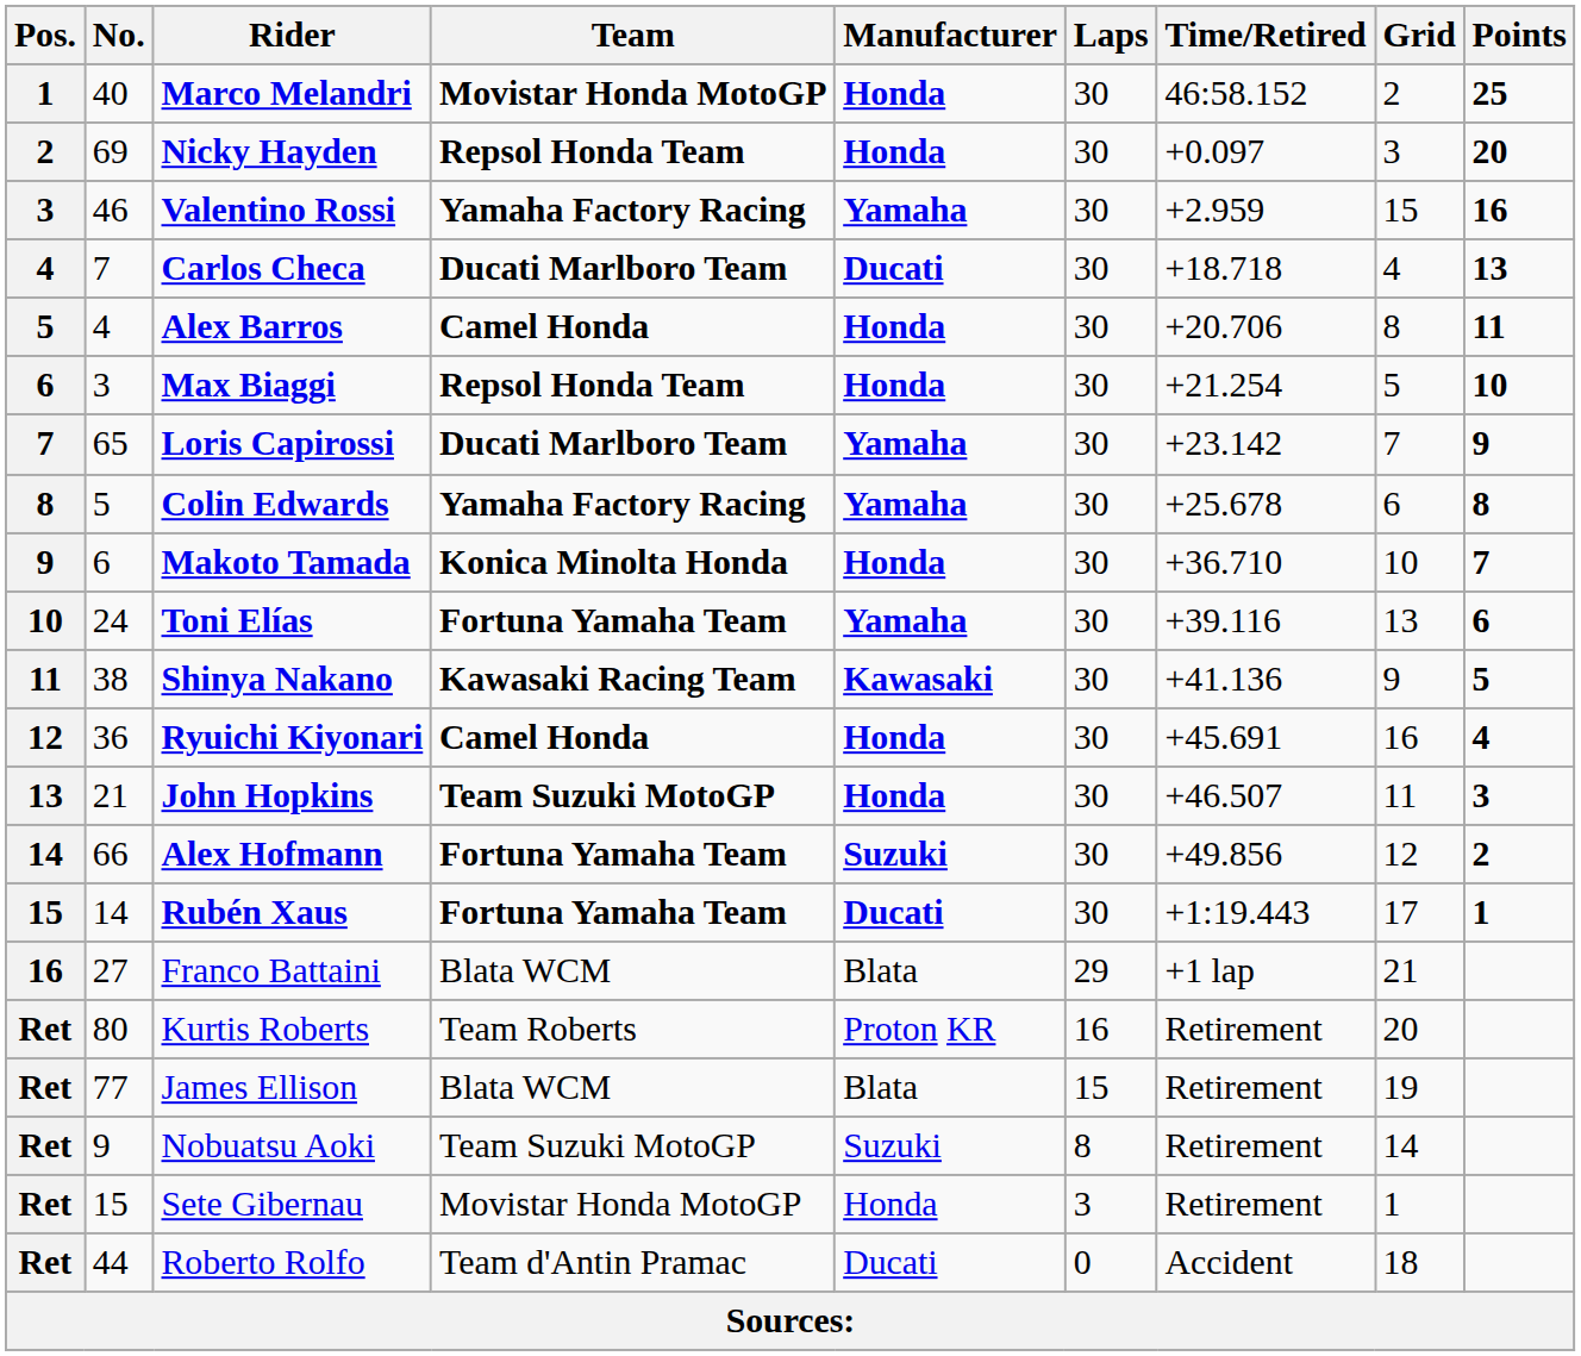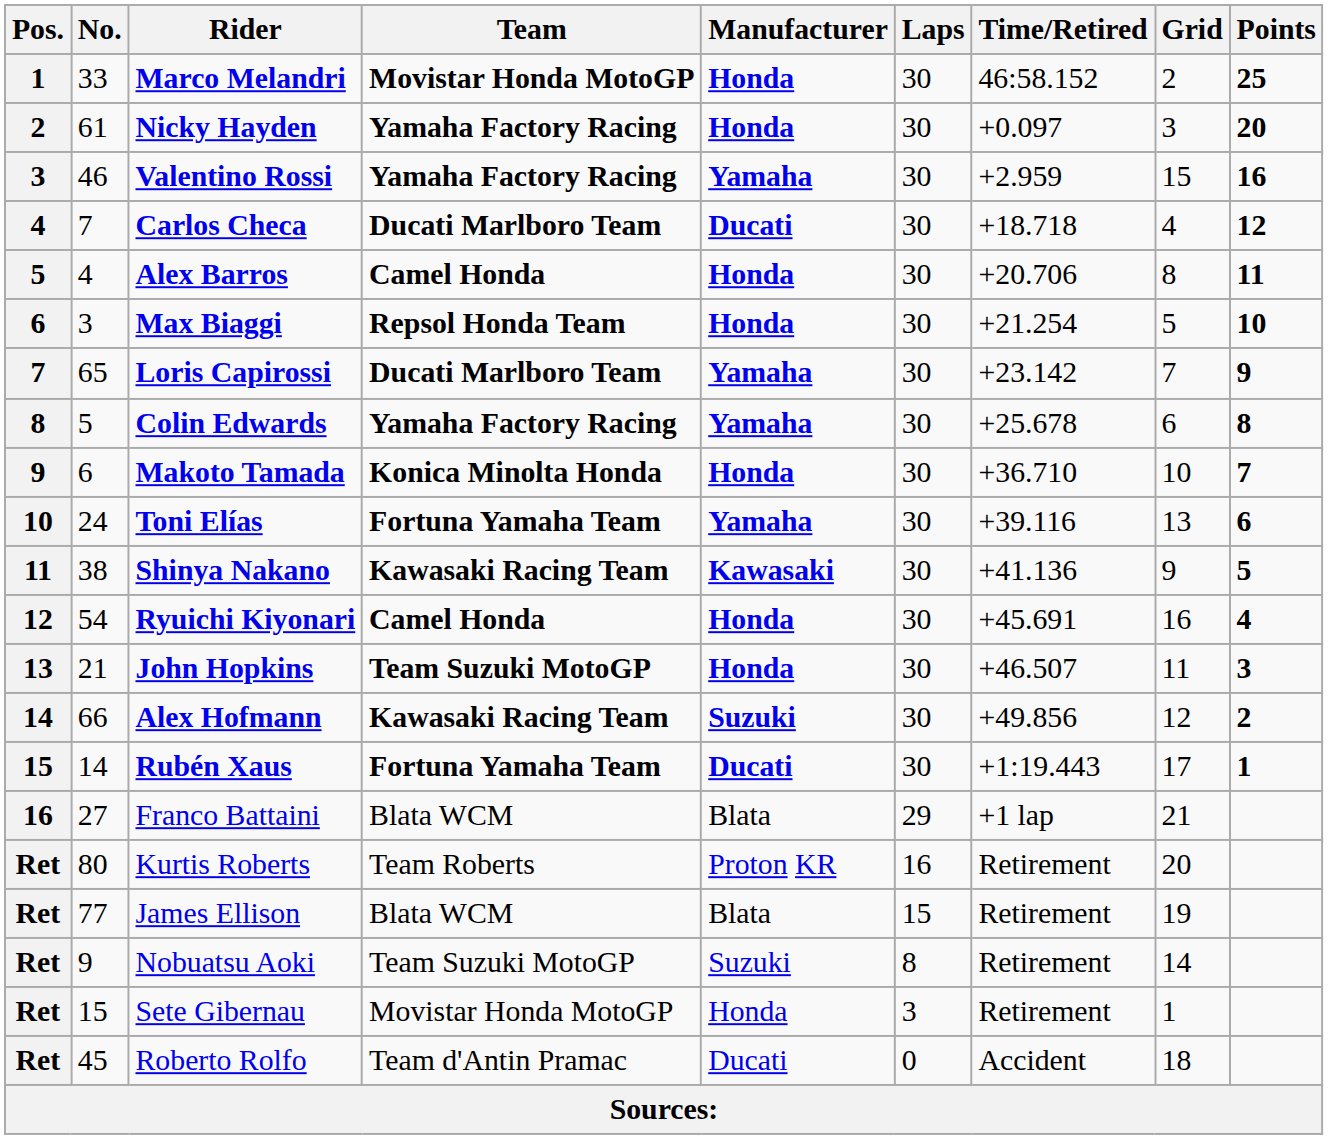Marco Melandri | No.: 40 -> 33
Nicky Hayden | No.: 69 -> 61
Nicky Hayden | Team: Repsol Honda Team -> Yamaha Factory Racing
Carlos Checa | Points: 13 -> 12
Ryuichi Kiyonari | No.: 36 -> 54
Alex Hofmann | Team: Fortuna Yamaha Team -> Kawasaki Racing Team
Roberto Rolfo | No.: 44 -> 45
